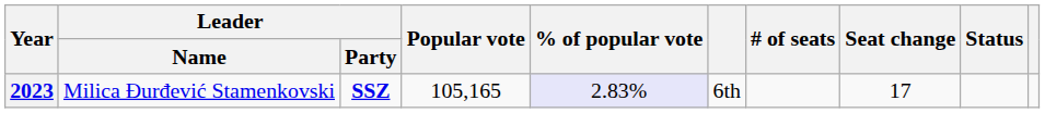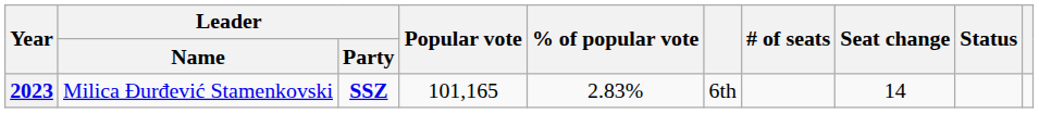2023 | Popular vote: 105,165 -> 101,165
2023 | % of popular vote: lavender background -> no background
2023 | Seat change: 17 -> 14
